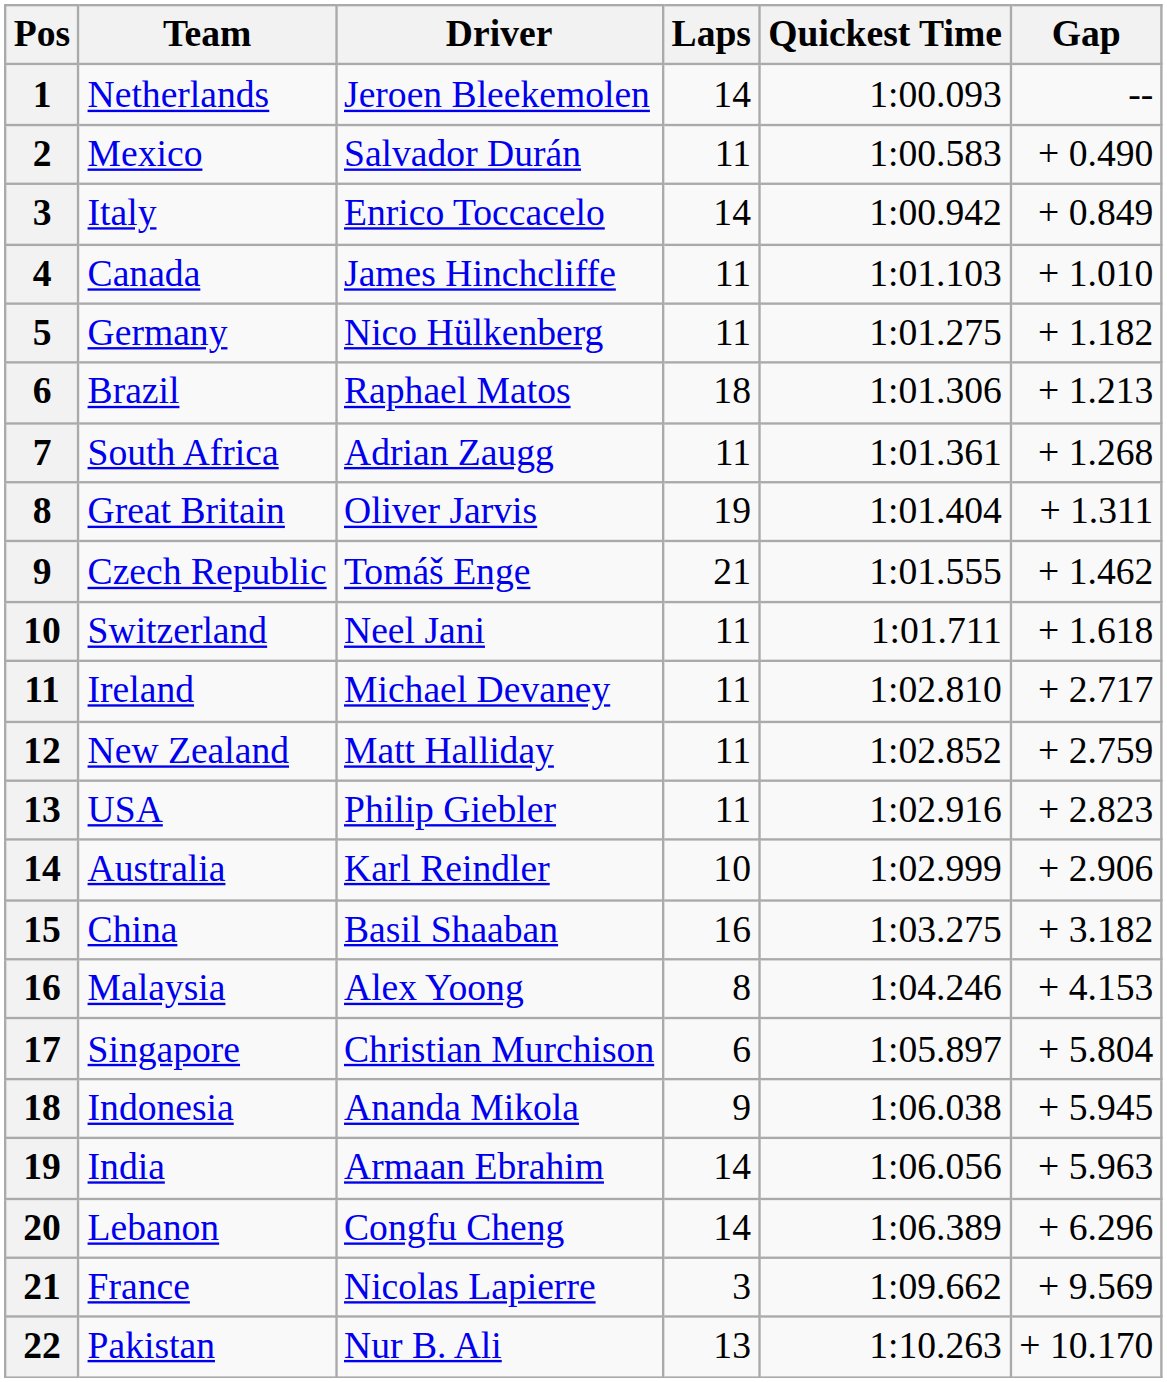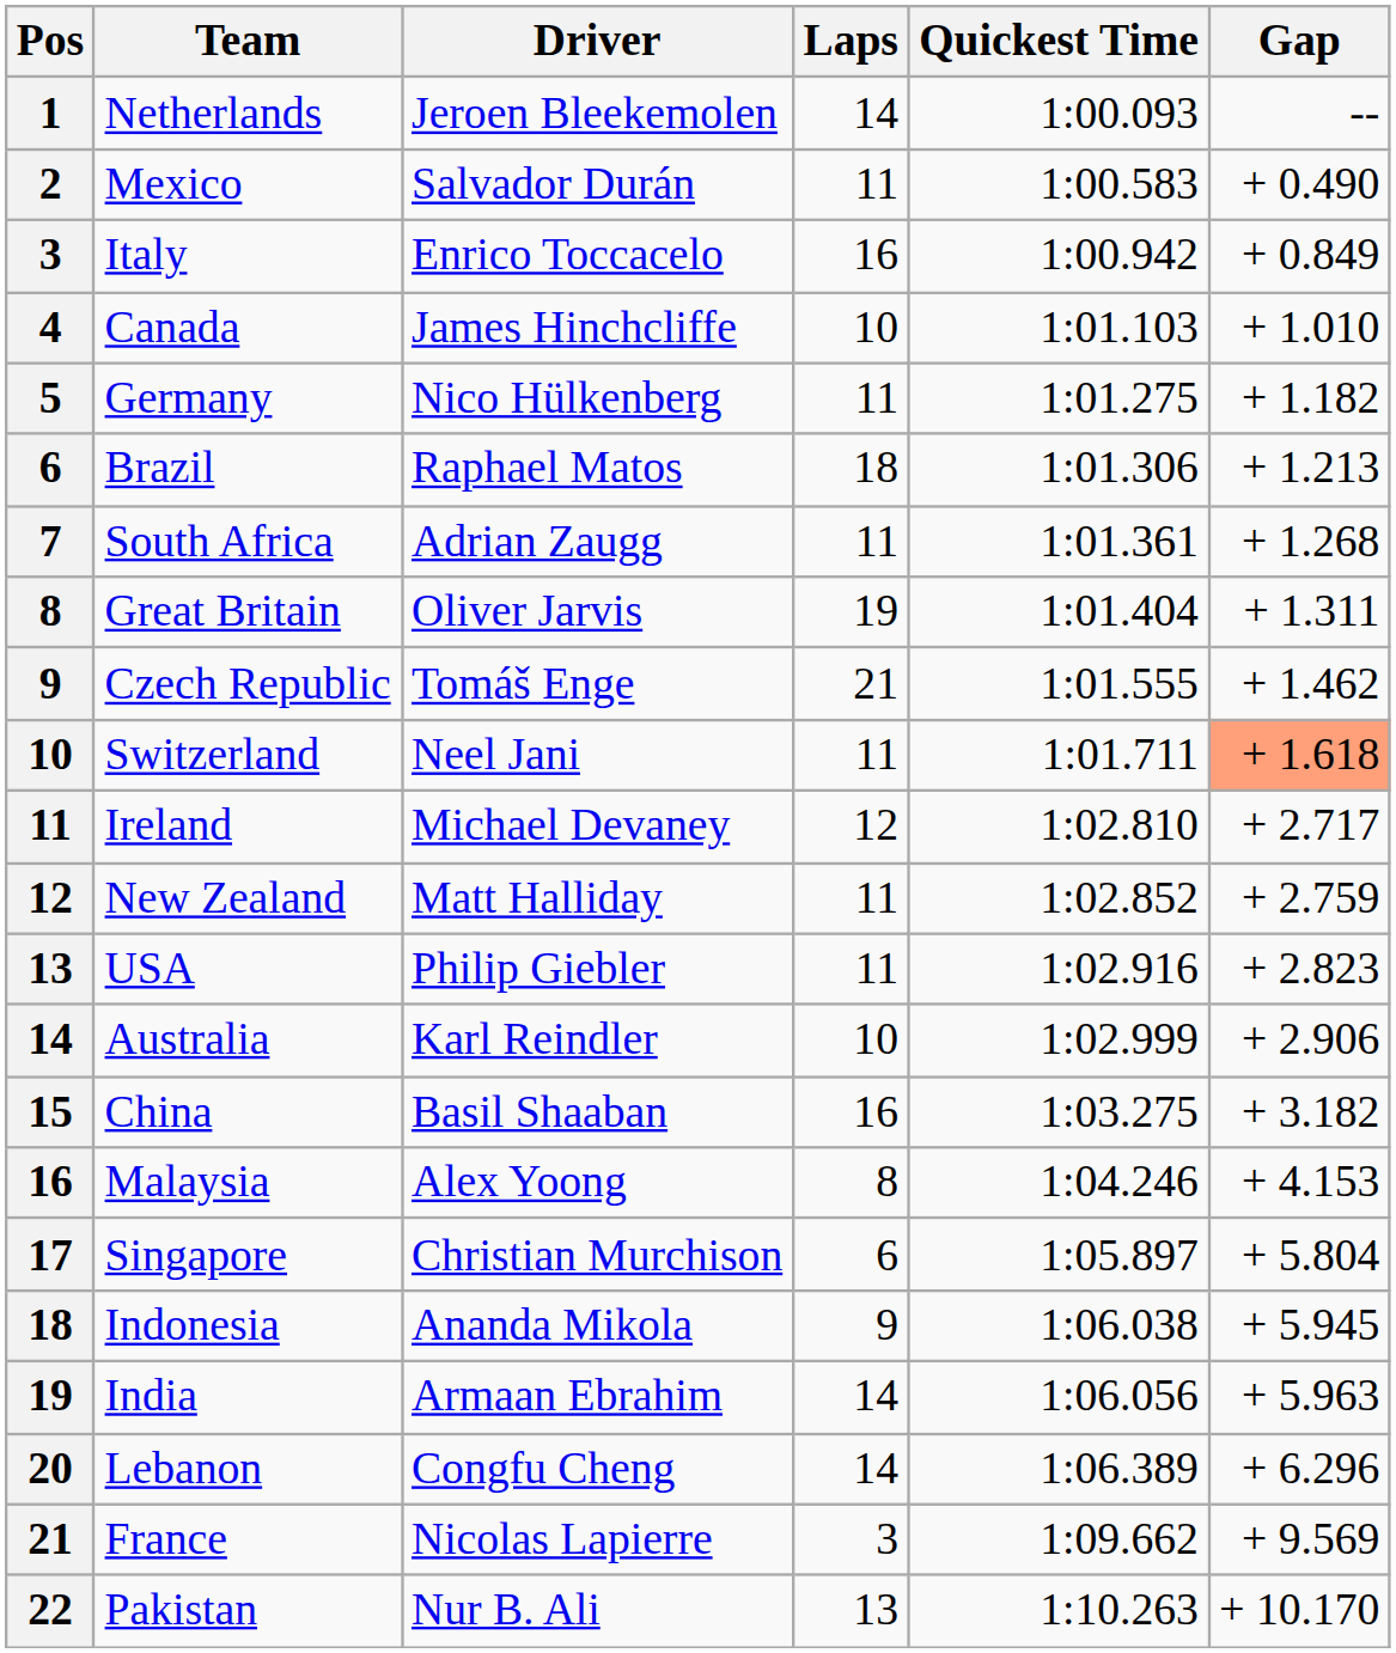Italy | Laps: 14 -> 16
Canada | Laps: 11 -> 10
Switzerland | Gap: no background -> lightsalmon background
Ireland | Laps: 11 -> 12
